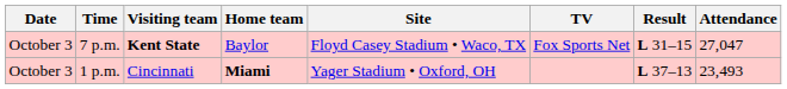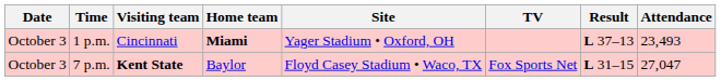rows swapped: 1 p.m. <-> 7 p.m.
